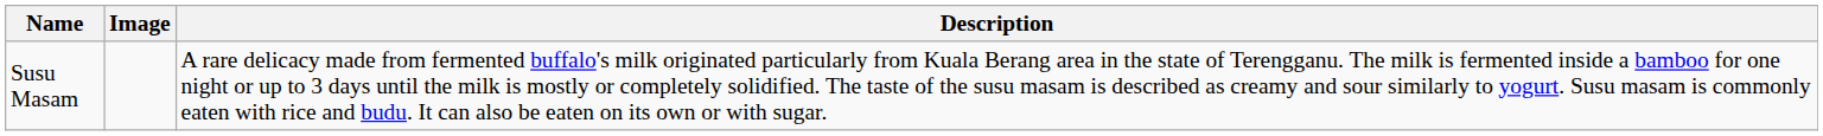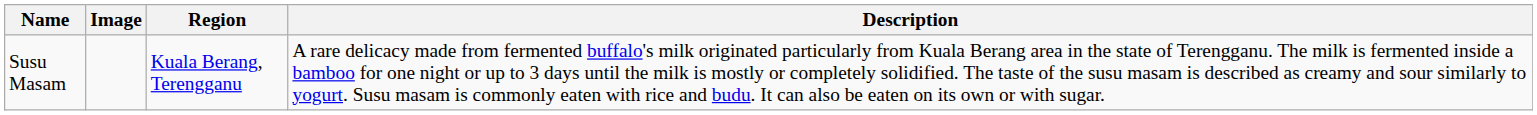+ column: Region | Kuala Berang, Terengganu
